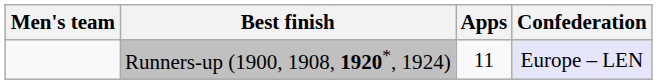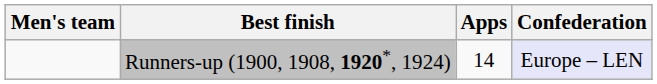Runners-up (1900, 1908, 1920*, 1924) | Apps: 11 -> 14
